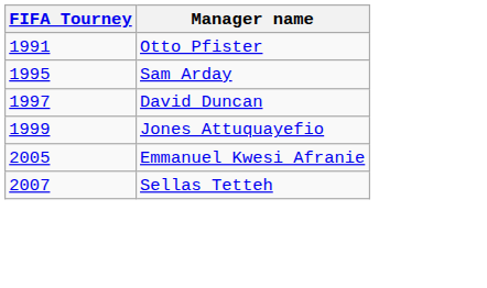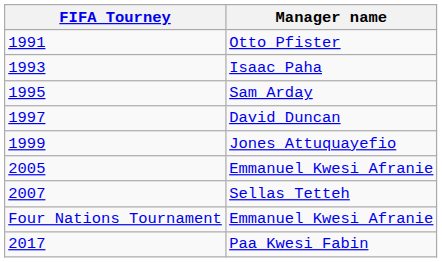+ row: 1993 | Isaac Paha
+ row: Four Nations Tournament | Emmanuel Kwesi Afranie
+ row: 2017 | Paa Kwesi Fabin
